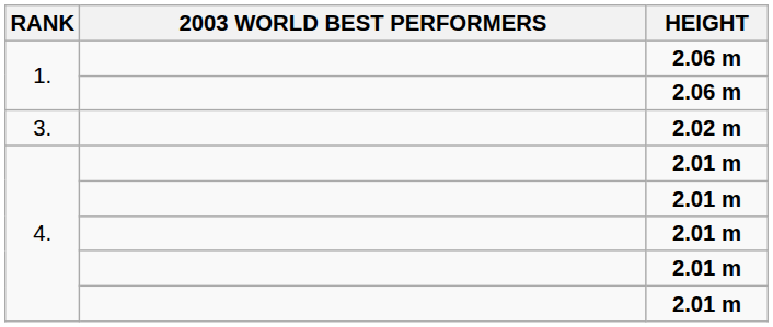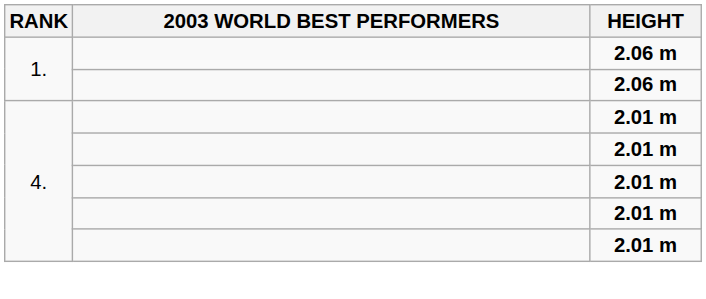- row: 3. | 2.02 m
